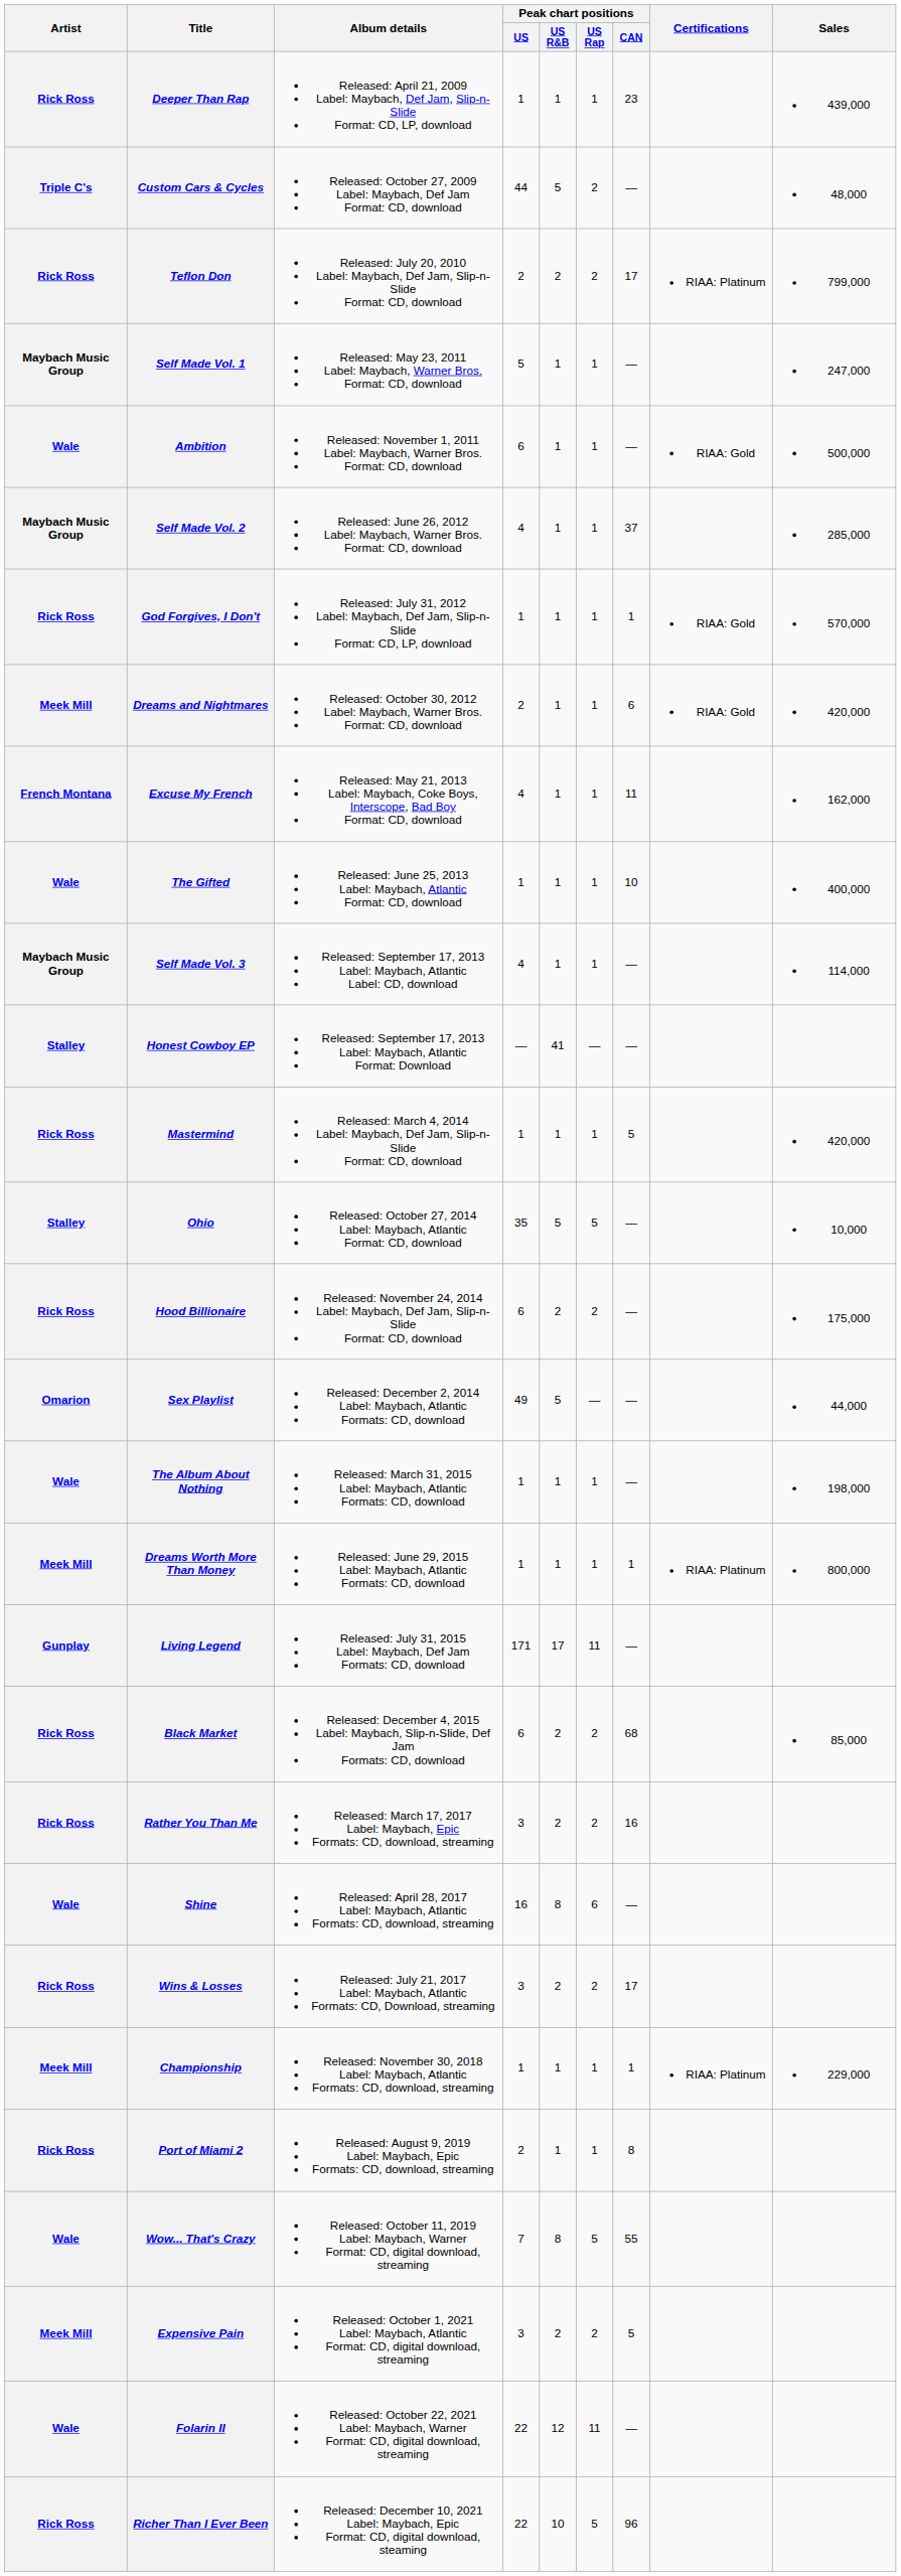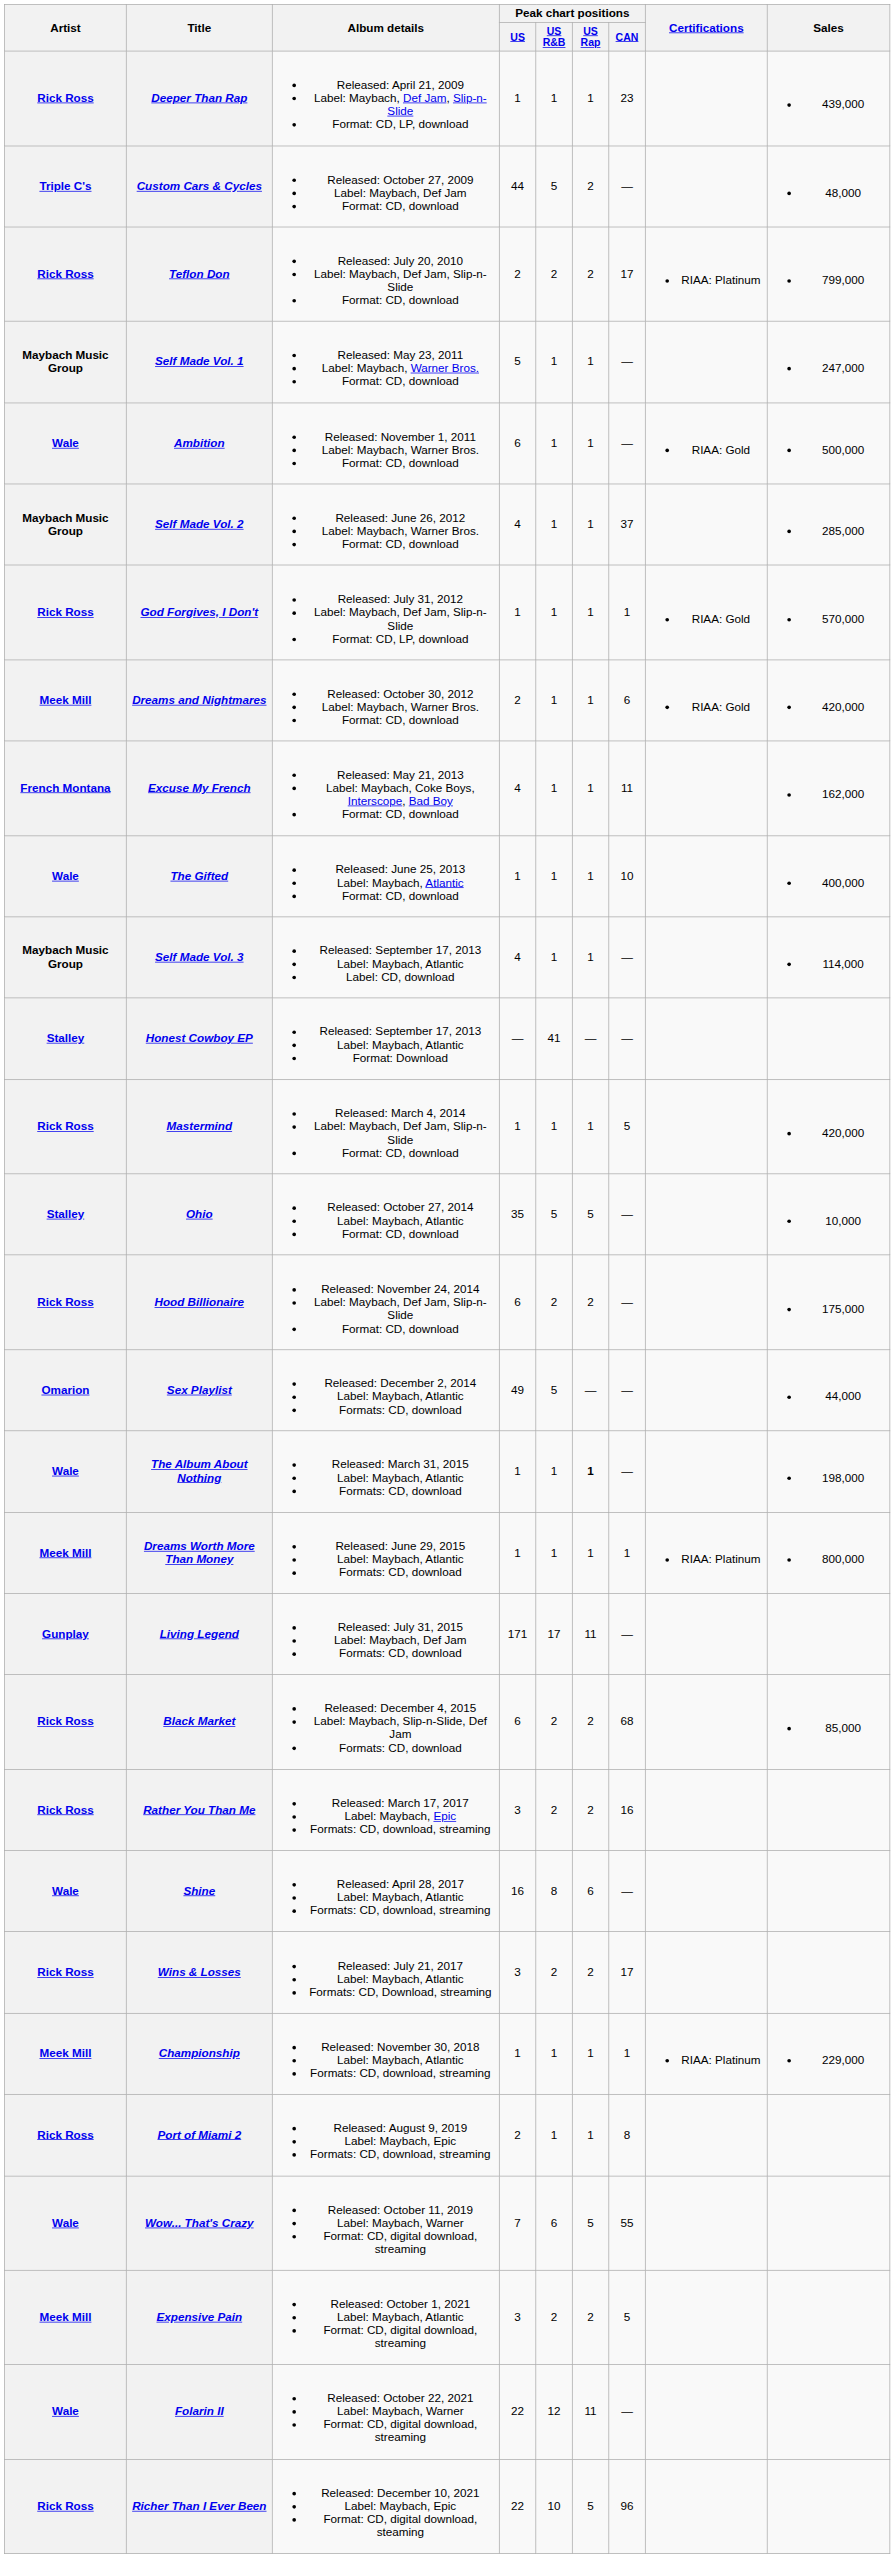The Album About Nothing | Peak chart positions / US Rap: normal -> bold
Wow... That's Crazy | Peak chart positions / US R&B: 8 -> 6
